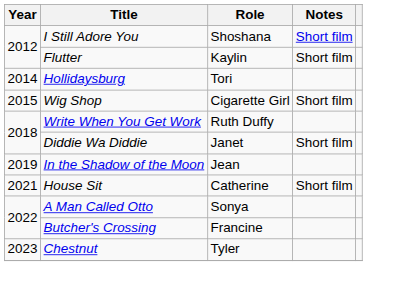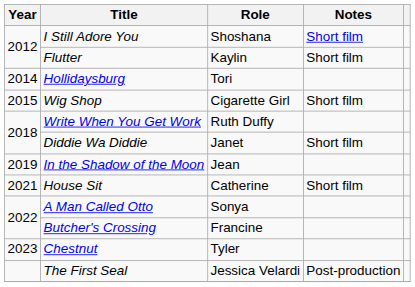+ row: The First Seal | Jessica Velardi | Post-production
